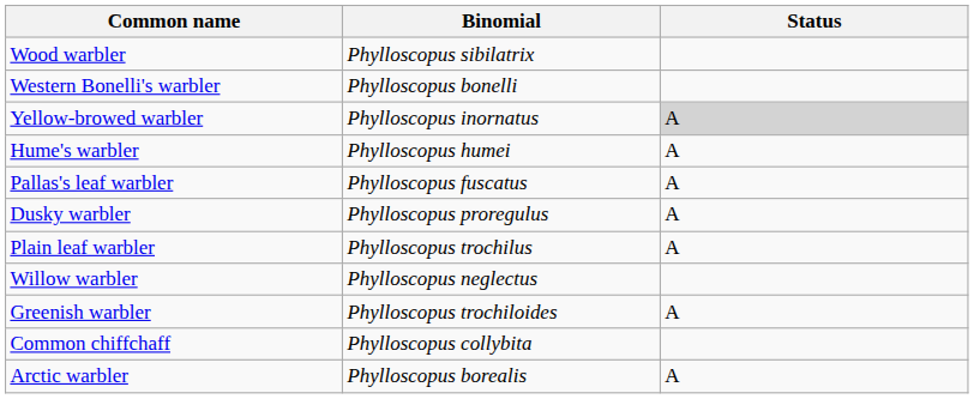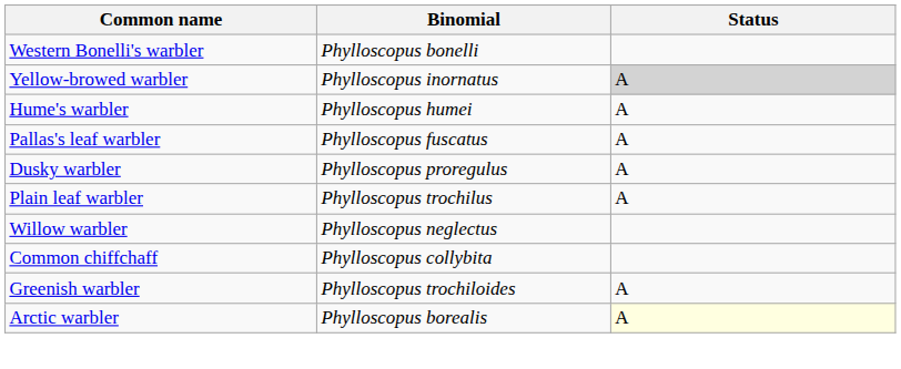- row: Wood warbler | Phylloscopus sibilatrix
rows swapped: Common chiffchaff <-> Greenish warbler
Arctic warbler | Status: no background -> lightyellow background
